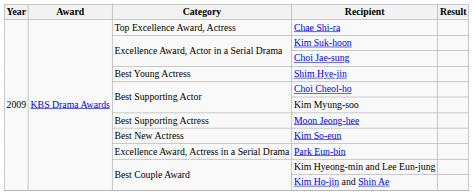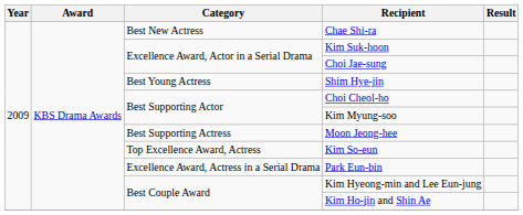Chae Shi-ra | Category: Top Excellence Award, Actress -> Best New Actress
Kim So-eun | Category: Best New Actress -> Top Excellence Award, Actress
